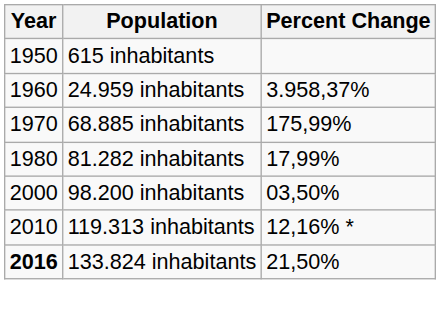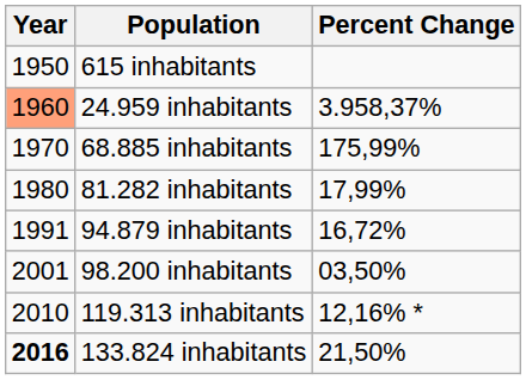24.959 inhabitants | Year: no background -> lightsalmon background
+ row: 1991 | 94.879 inhabitants | 16,72%
98.200 inhabitants | Year: 2000 -> 2001
